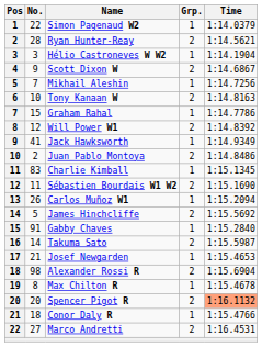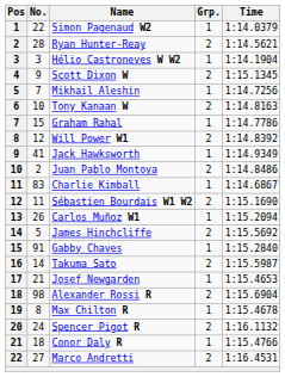Scott Dixon W | Time: 1:14.6867 -> 1:15.1345
Charlie Kimball | Time: 1:15.1345 -> 1:14.6867
Spencer Pigot R | No.: 20 -> 24
Spencer Pigot R | Time: lightsalmon background -> no background
